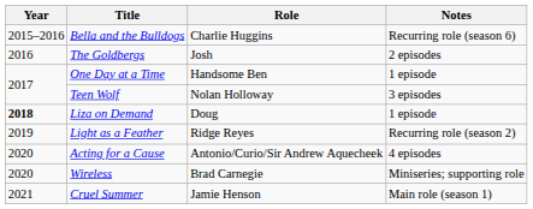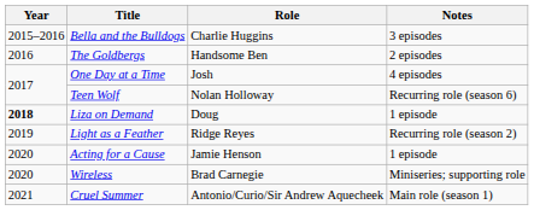Bella and the Bulldogs | Notes: Recurring role (season 6) -> 3 episodes
The Goldbergs | Role: Josh -> Handsome Ben
One Day at a Time | Role: Handsome Ben -> Josh
One Day at a Time | Notes: 1 episode -> 4 episodes
Teen Wolf | Notes: 3 episodes -> Recurring role (season 6)
Acting for a Cause | Role: Antonio/Curio/Sir Andrew Aquecheek -> Jamie Henson
Acting for a Cause | Notes: 4 episodes -> 1 episode
Cruel Summer | Role: Jamie Henson -> Antonio/Curio/Sir Andrew Aquecheek
